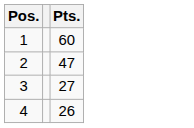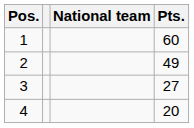+ column: National team
2 | Pts.: 47 -> 49
4 | Pts.: 26 -> 20
